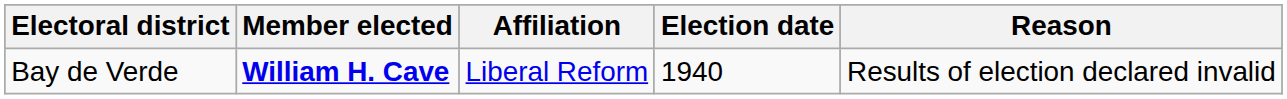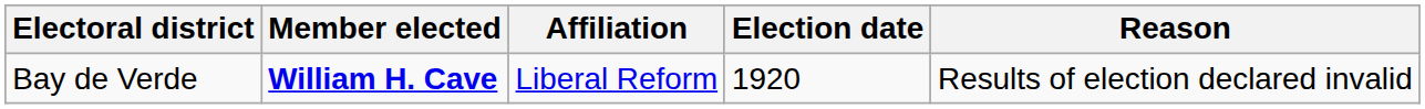Bay de Verde | Election date: 1940 -> 1920
